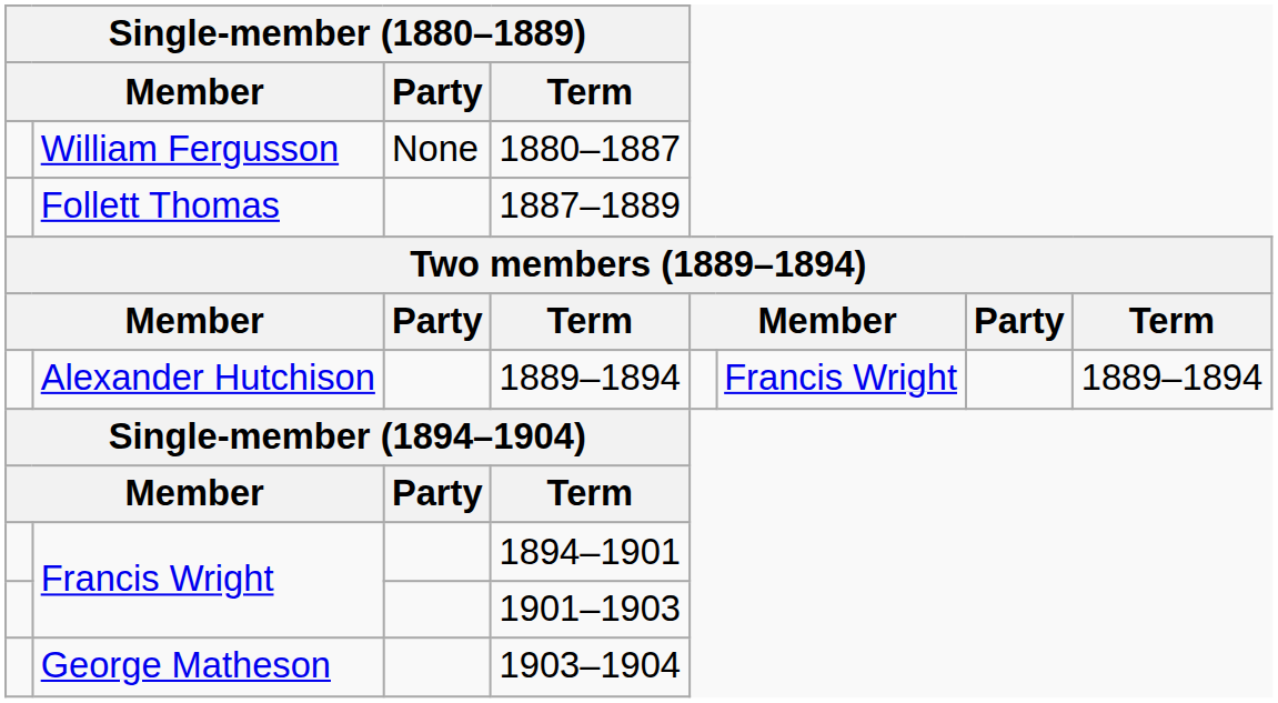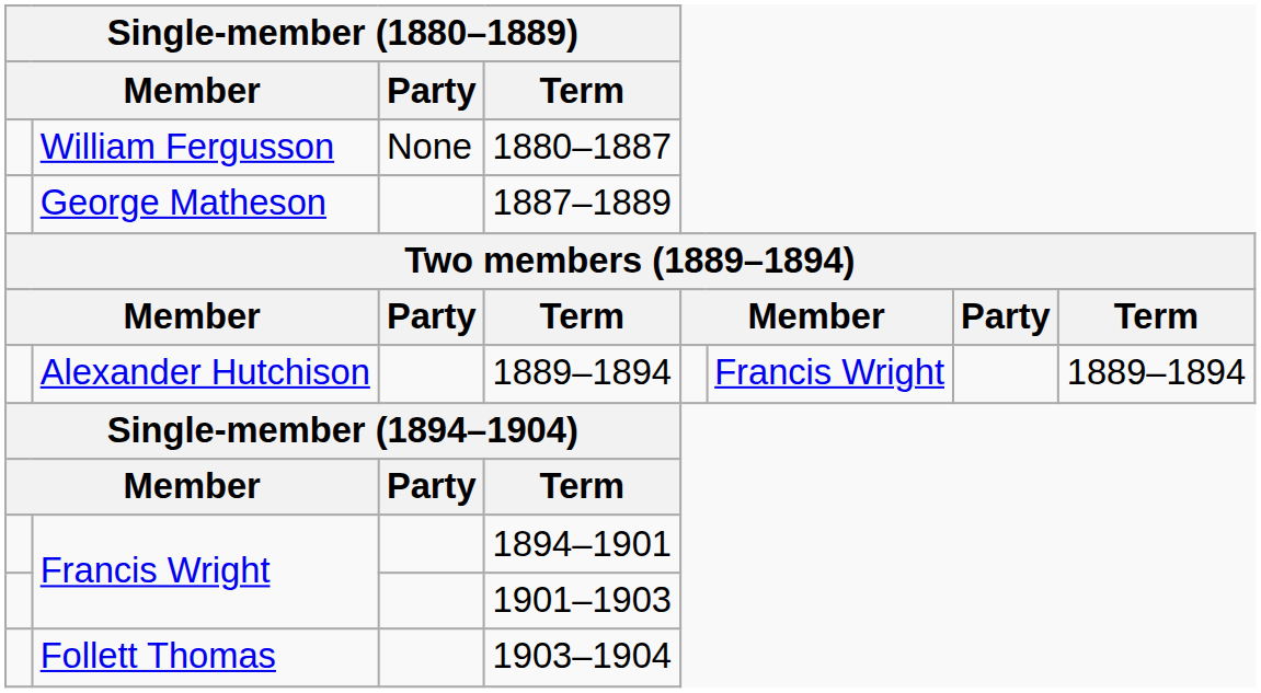1887–1889 | column 2: Follett Thomas -> George Matheson
1903–1904 | column 2: George Matheson -> Follett Thomas
